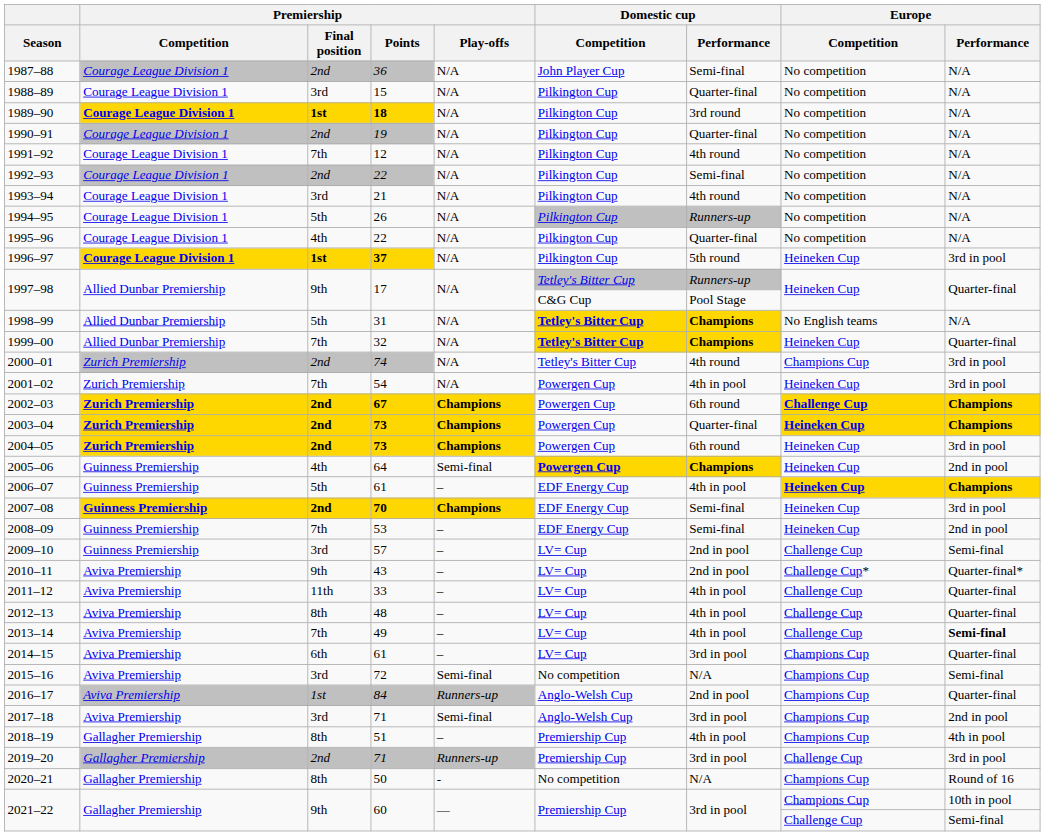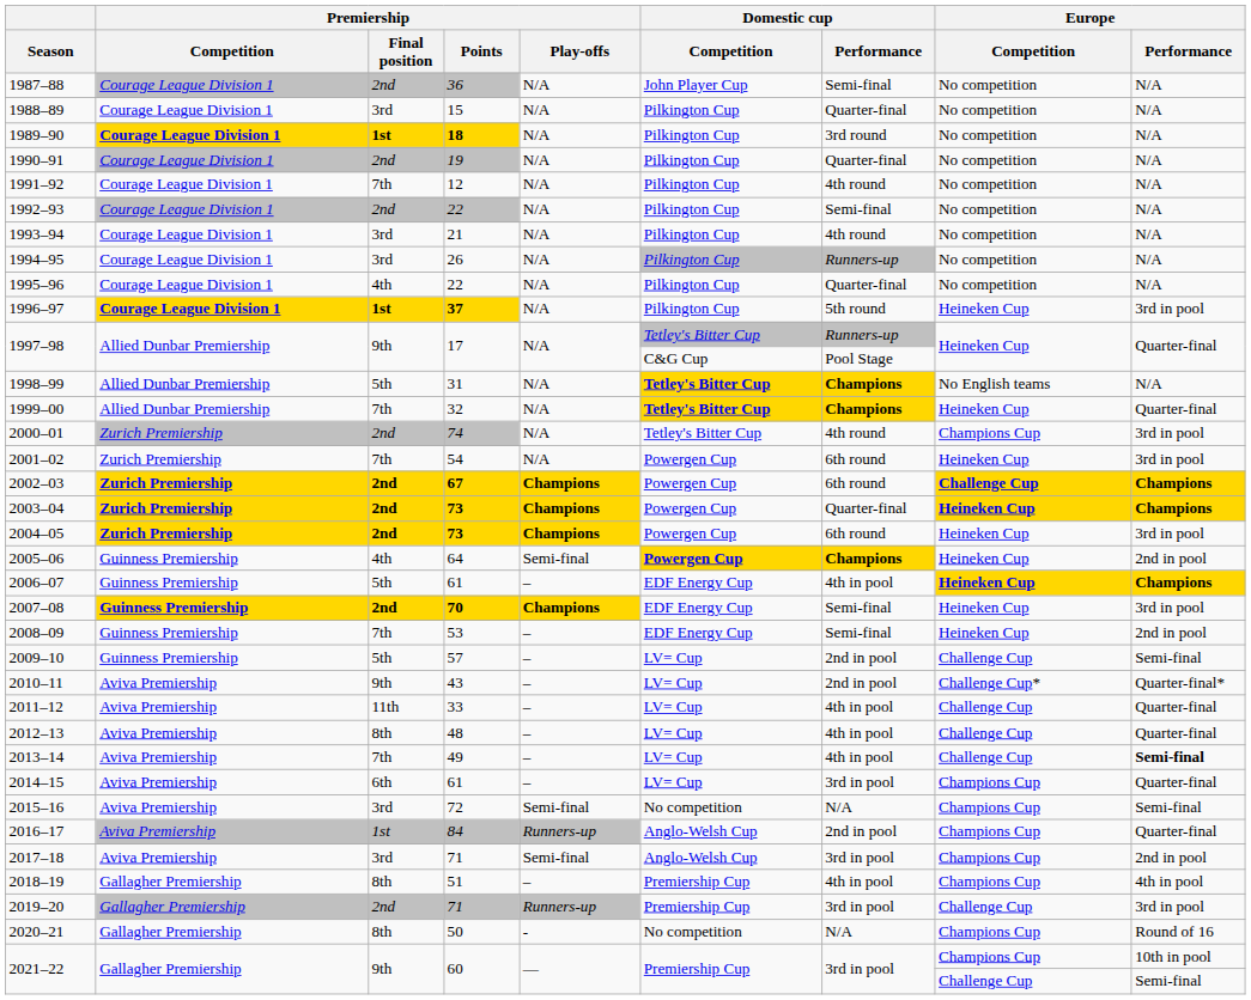1994–95 | Premiership / Final position: 5th -> 3rd
2001–02 | Domestic cup / Performance: 4th in pool -> 6th round
2009–10 | Premiership / Final position: 3rd -> 5th
